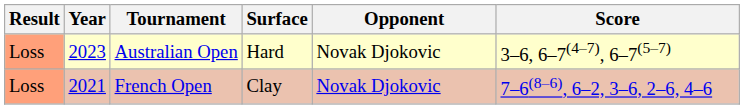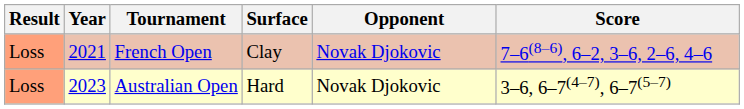rows swapped: French Open <-> Australian Open
